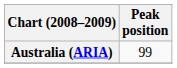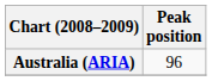Australia (ARIA) | Peak position: 99 -> 96
